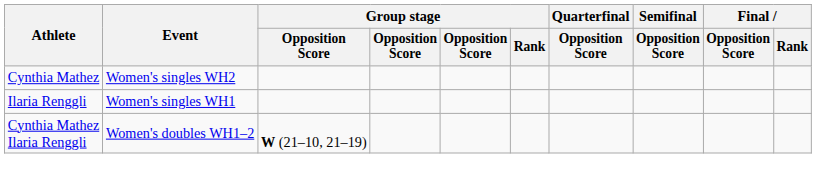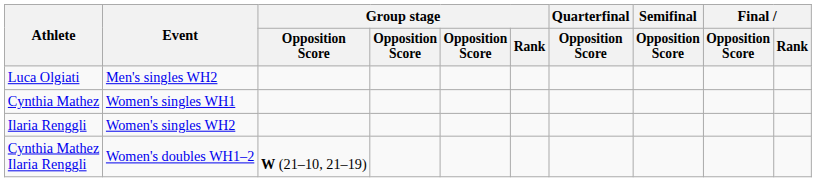+ row: Luca Olgiati | Men's singles WH2
Cynthia Mathez | Event: Women's singles WH2 -> Women's singles WH1
Ilaria Renggli | Event: Women's singles WH1 -> Women's singles WH2
